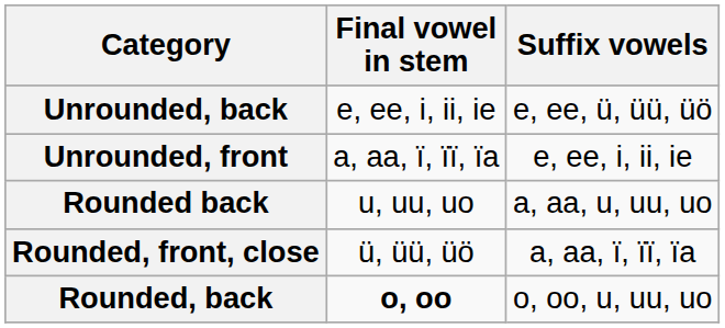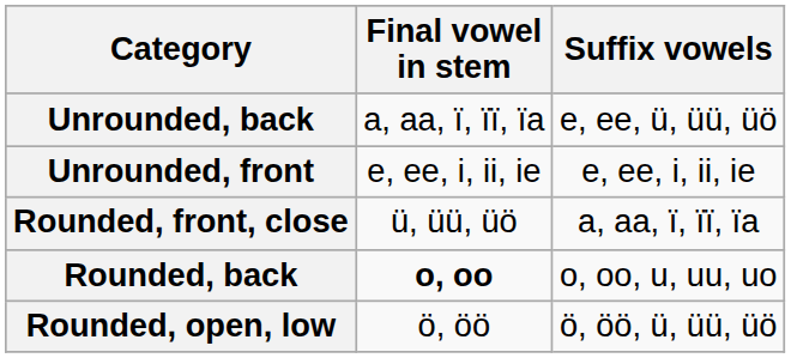Unrounded, back | Final vowel in stem: e, ee, i, ii, ie -> a, aa, ï, ïï, ïa
Unrounded, front | Final vowel in stem: a, aa, ï, ïï, ïa -> e, ee, i, ii, ie
- row: Rounded back | u, uu, uo | a, aa, u, uu, uo
+ row: Rounded, open, low | ö, öö | ö, öö, ü, üü, üö
